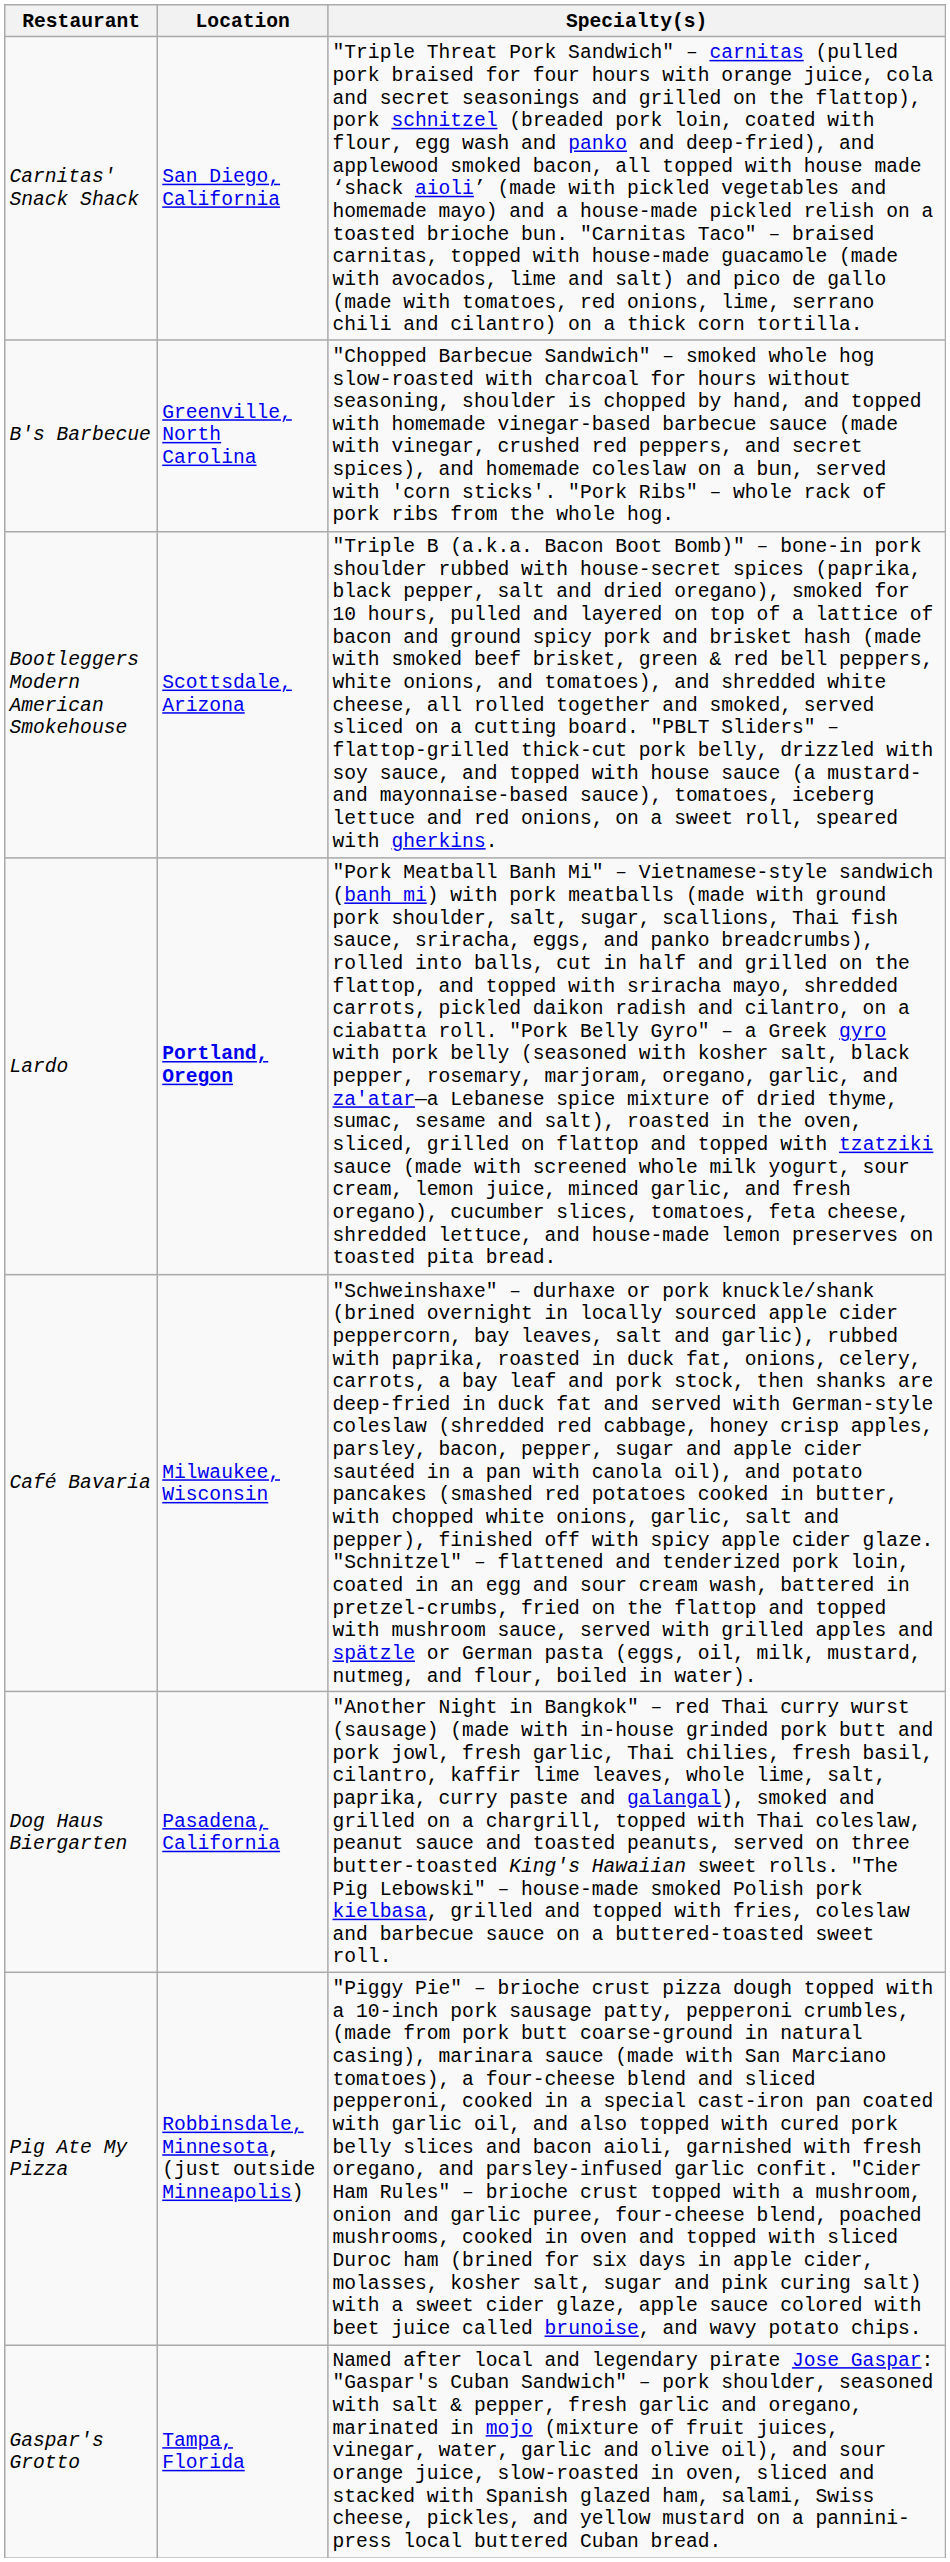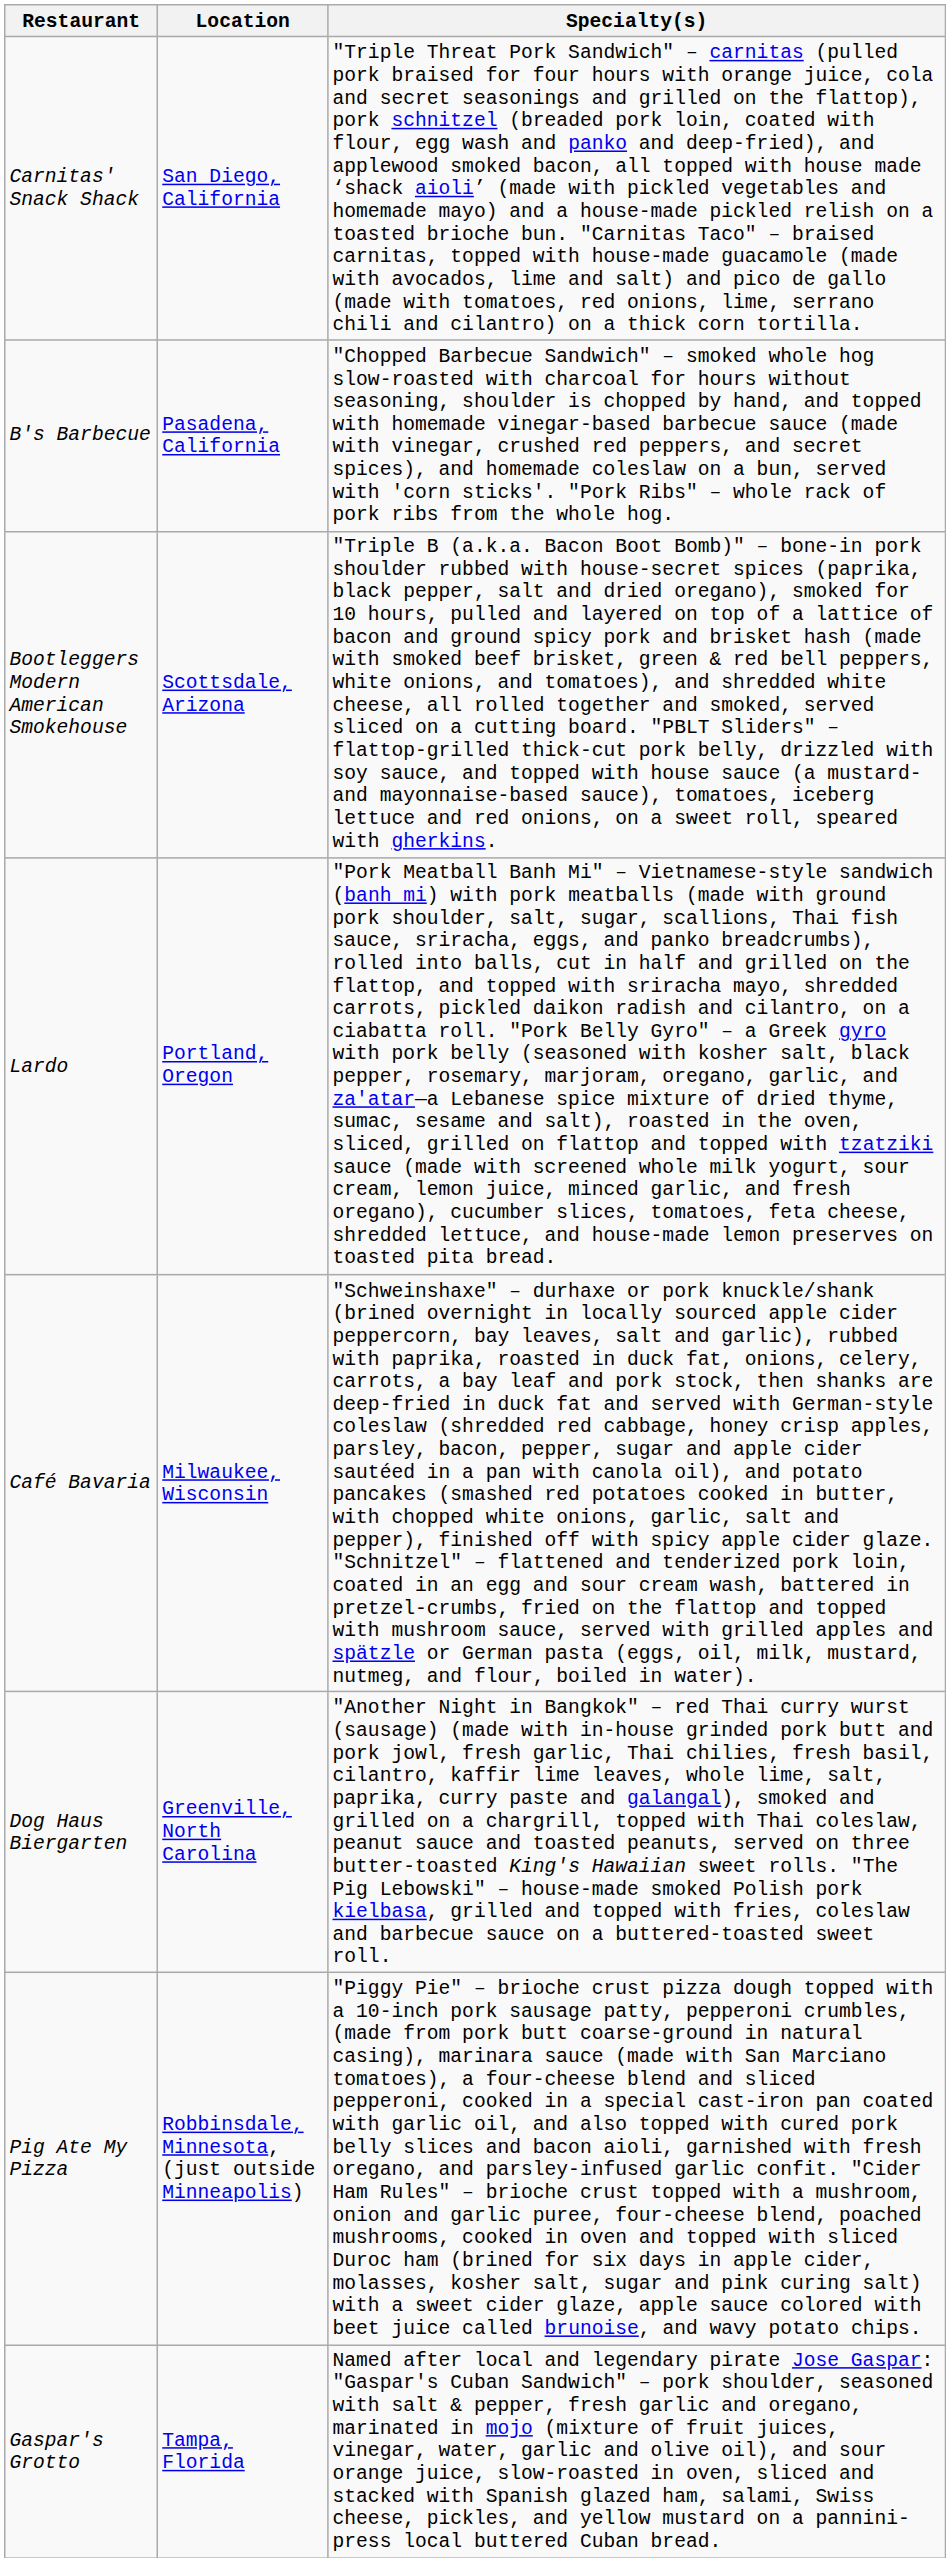B's Barbecue | Location: Greenville, North Carolina -> Pasadena, California
Lardo | Location: bold -> normal
Dog Haus Biergarten | Location: Pasadena, California -> Greenville, North Carolina
